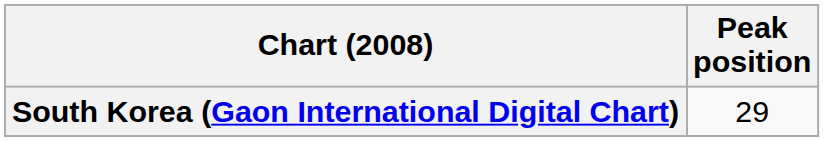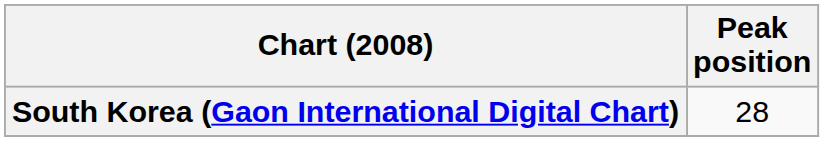South Korea (Gaon International Digital Chart) | Peak position: 29 -> 28
